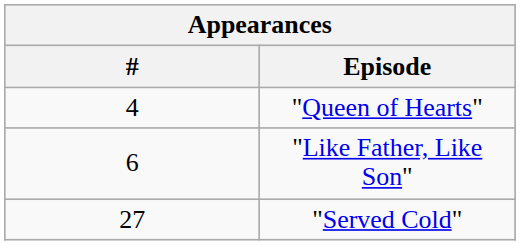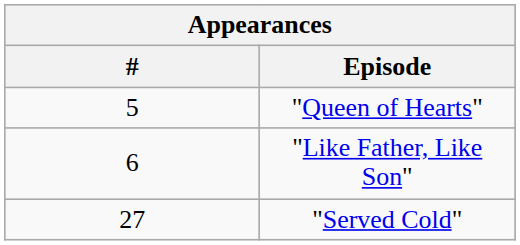"Queen of Hearts" | #: 4 -> 5
